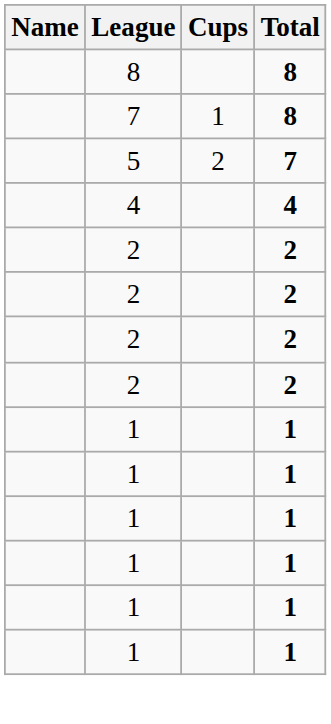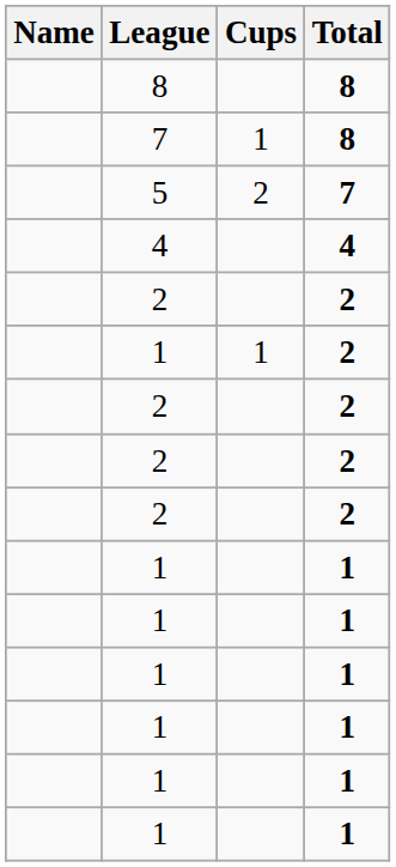+ row: 1 | 1 | 2
